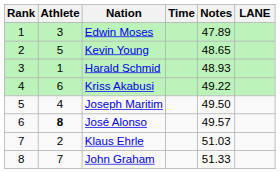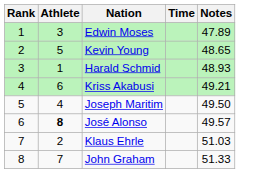- column: LANE
Kriss Akabusi | Notes: 49.22 -> 49.21
